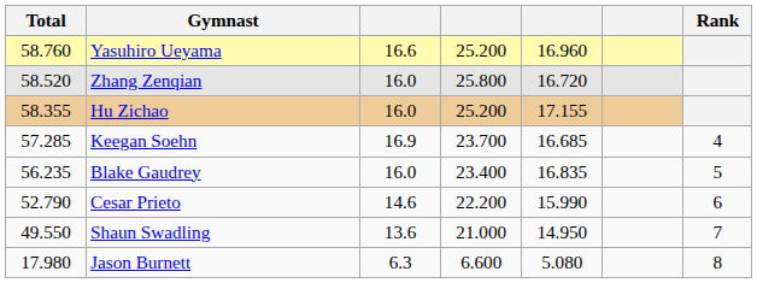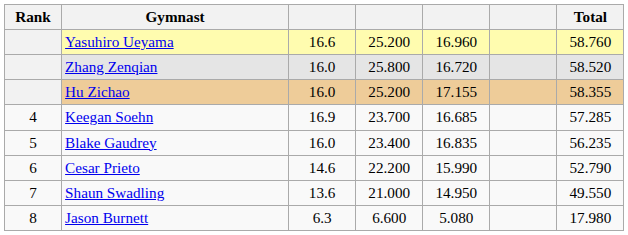columns swapped: Rank <-> Total
